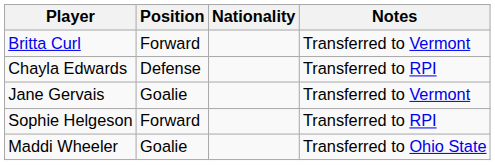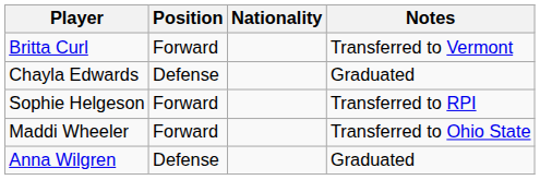Chayla Edwards | Notes: Transferred to RPI -> Graduated
- row: Jane Gervais | Goalie | Transferred to Vermont
Maddi Wheeler | Position: Goalie -> Forward
+ row: Anna Wilgren | Defense | Graduated
